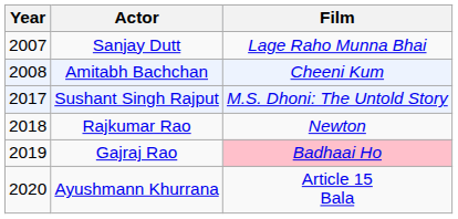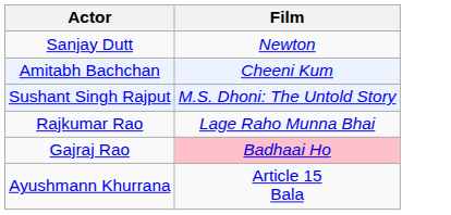- column: Year | 2007 | 2008 | 2017 | 2018 | 2019 | 2020
Sanjay Dutt | Film: Lage Raho Munna Bhai -> Newton
Rajkumar Rao | Film: Newton -> Lage Raho Munna Bhai
